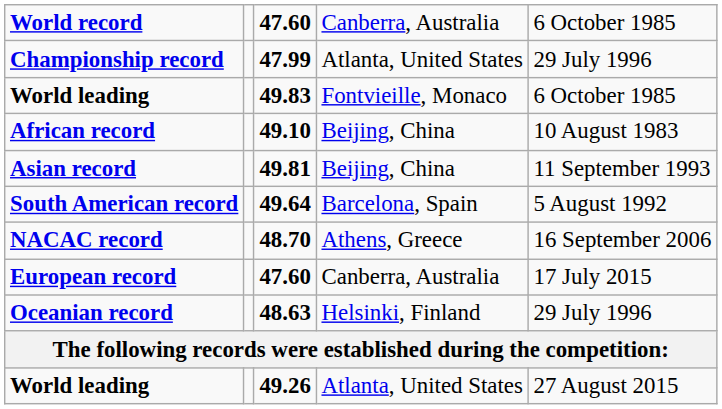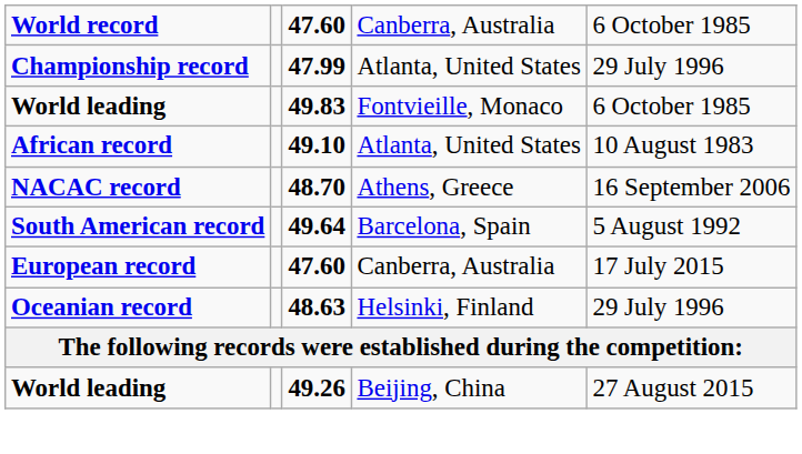49.10 | column 4: Beijing, China -> Atlanta, United States
- row: Asian record | 49.81 | Beijing, China | 11 September 1993
rows swapped: 48.70 <-> 49.64
49.26 | column 4: Atlanta, United States -> Beijing, China
